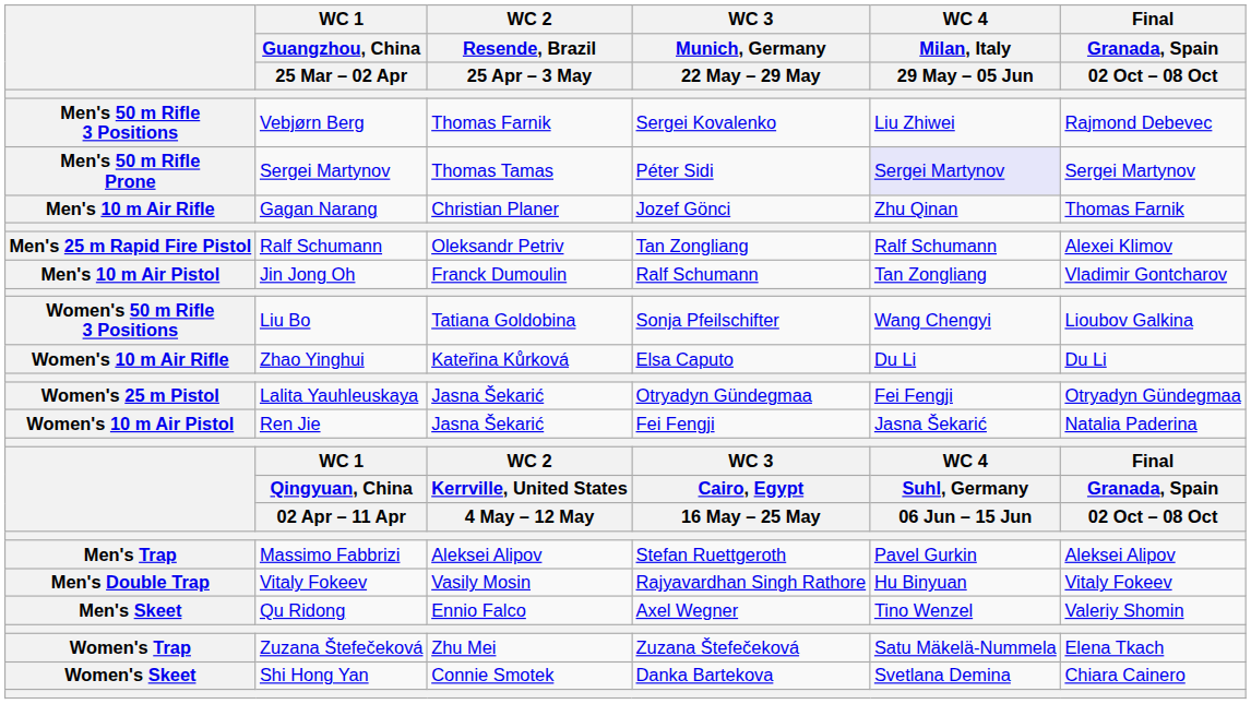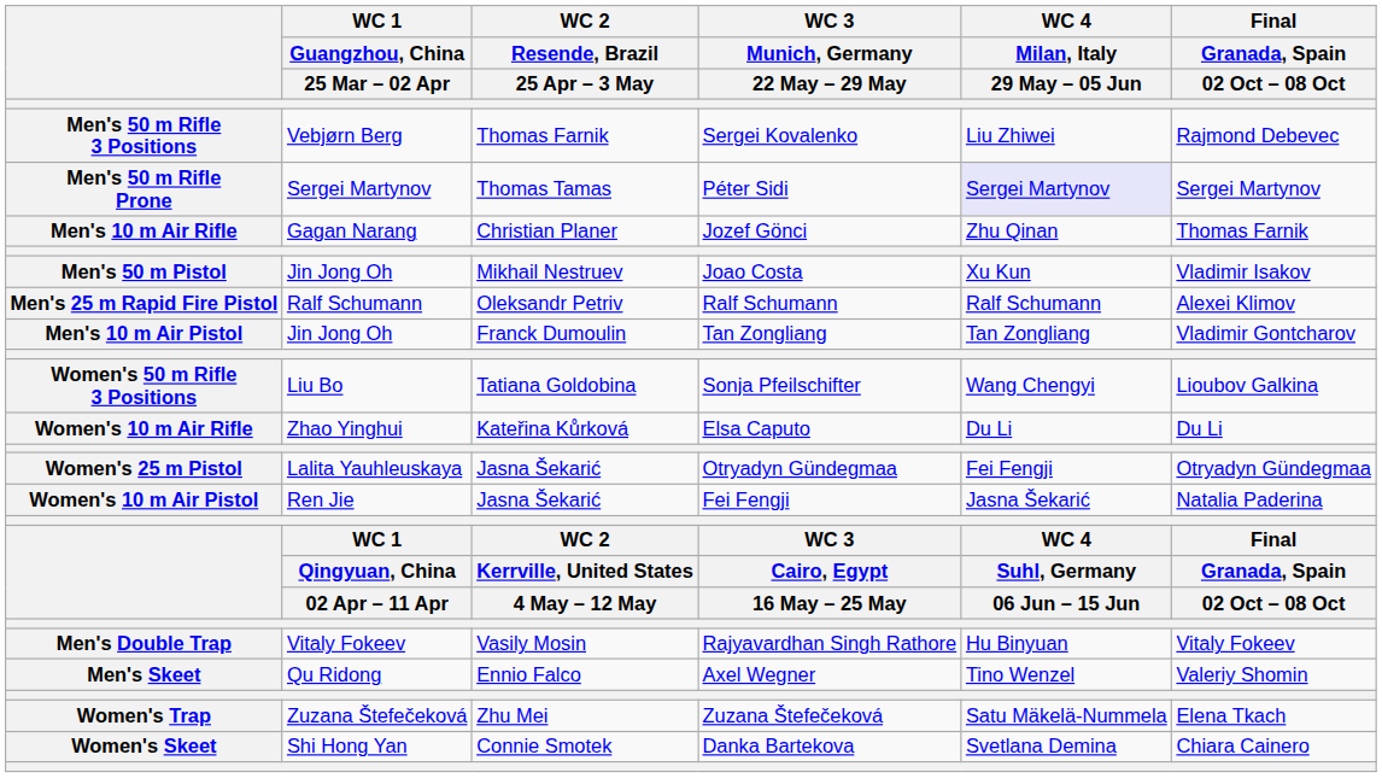+ row: Men's 50 m Pistol | Jin Jong Oh | Mikhail Nestruev | Joao Costa | Xu Kun | Vladimir Isakov
Men's 25 m Rapid Fire Pistol | WC 3 / Munich, Germany / 22 May – 29 May: Tan Zongliang -> Ralf Schumann
Men's 10 m Air Pistol | WC 3 / Munich, Germany / 22 May – 29 May: Ralf Schumann -> Tan Zongliang
- row: Men's Trap | Massimo Fabbrizi | Aleksei Alipov | Stefan Ruettgeroth | Pavel Gurkin | Aleksei Alipov
